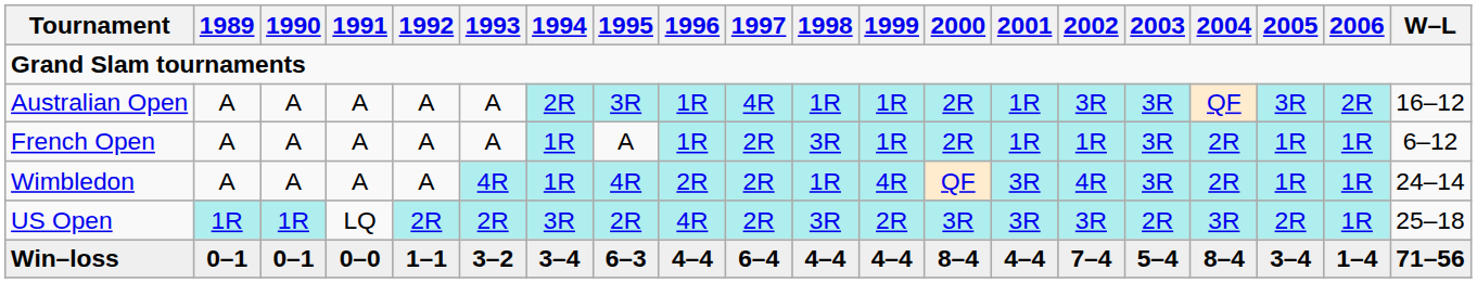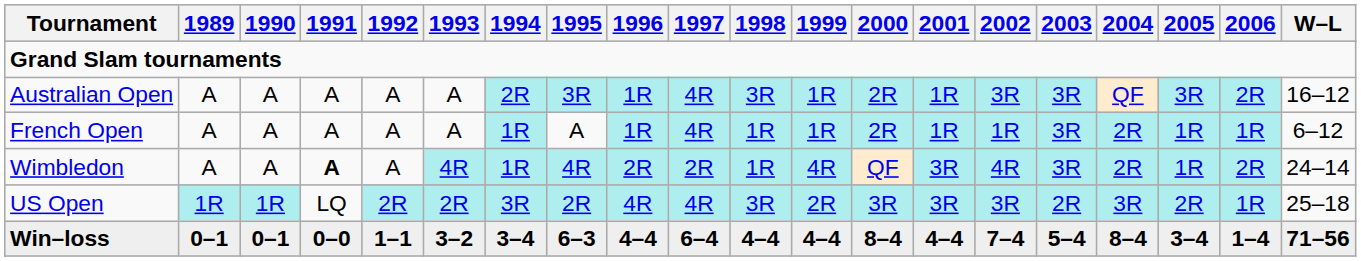Australian Open | 1998: 1R -> 3R
French Open | 1997: 2R -> 4R
French Open | 1998: 3R -> 1R
Wimbledon | 1991: normal -> bold
Wimbledon | 2006: 1R -> 2R
US Open | 1997: 2R -> 4R
